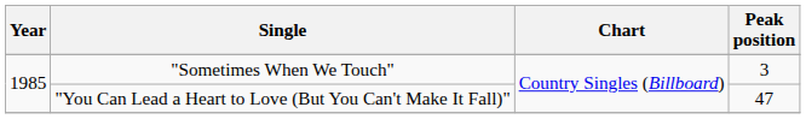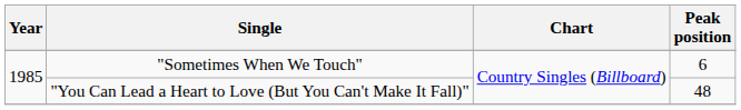"Sometimes When We Touch" | Peak position: 3 -> 6
"You Can Lead a Heart to Love (But You Can't Make It Fall)" | Peak position: 47 -> 48
